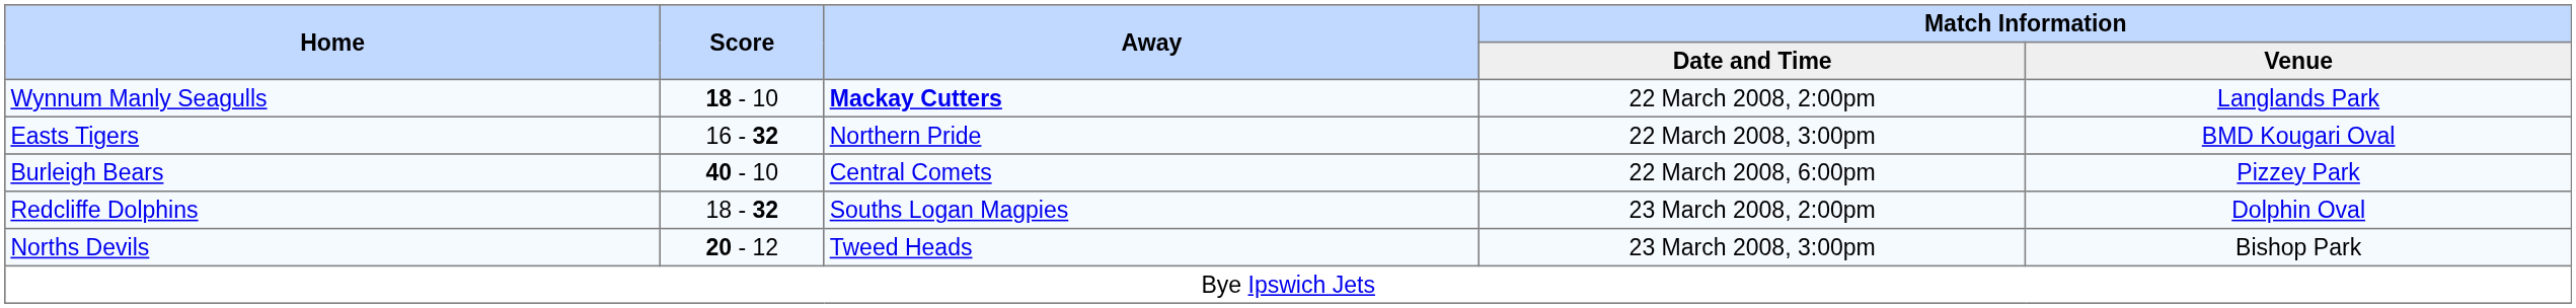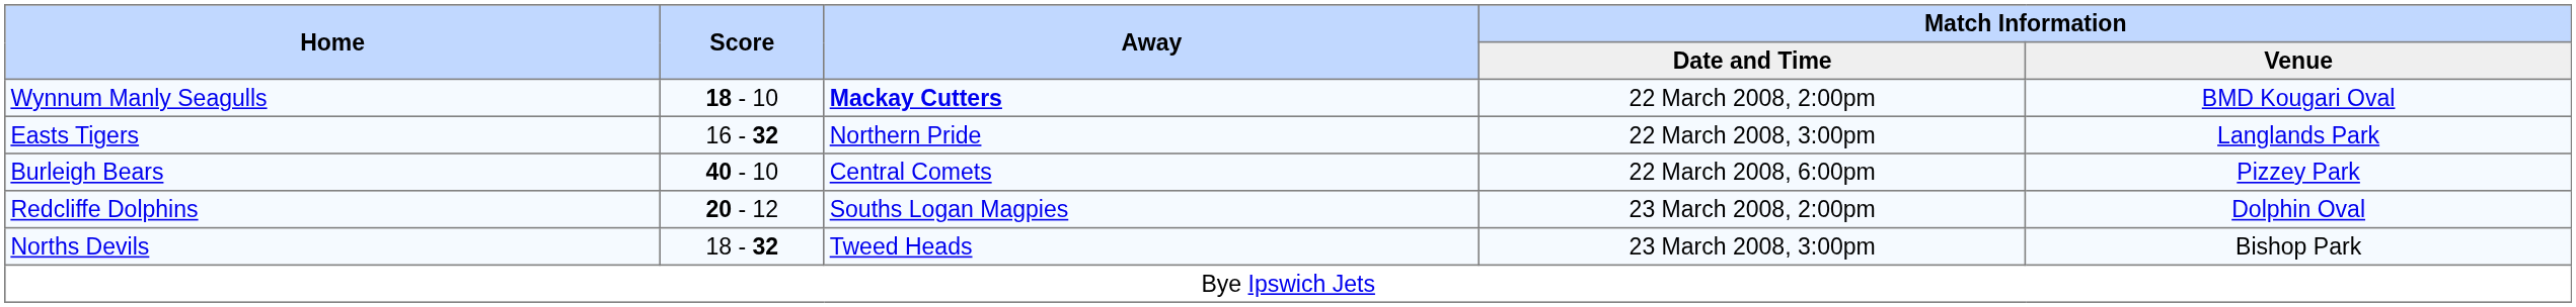Wynnum Manly Seagulls | Match Information / Venue: Langlands Park -> BMD Kougari Oval
Easts Tigers | Match Information / Venue: BMD Kougari Oval -> Langlands Park
Redcliffe Dolphins | Score: 18 - 32 -> 20 - 12
Norths Devils | Score: 20 - 12 -> 18 - 32
